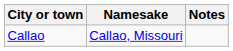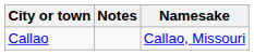columns swapped: Namesake <-> Notes
